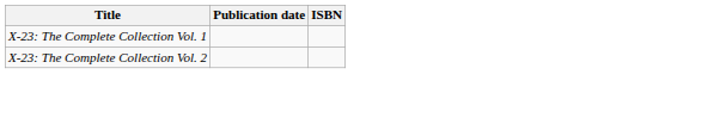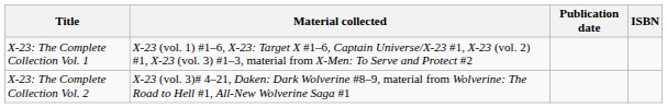+ column: Material collected | X-23 (vol. 1) #1–6, X-23: Target X #1–6, Captain Universe/X-23 #1, X-23 (vol. 2) #1, X-23 (vol. 3) #1–3, material from X-Men: To Serve and Protect #2 | X-23 (vol. 3)# 4–21, Daken: Dark Wolverine #8–9, material from Wolverine: The Road to Hell #1, All-New Wolverine Saga #1
